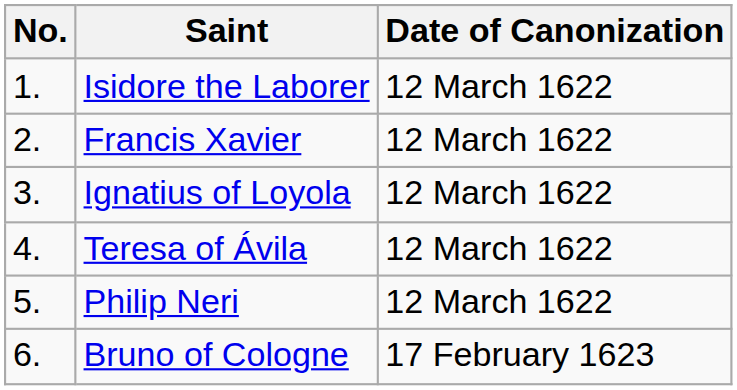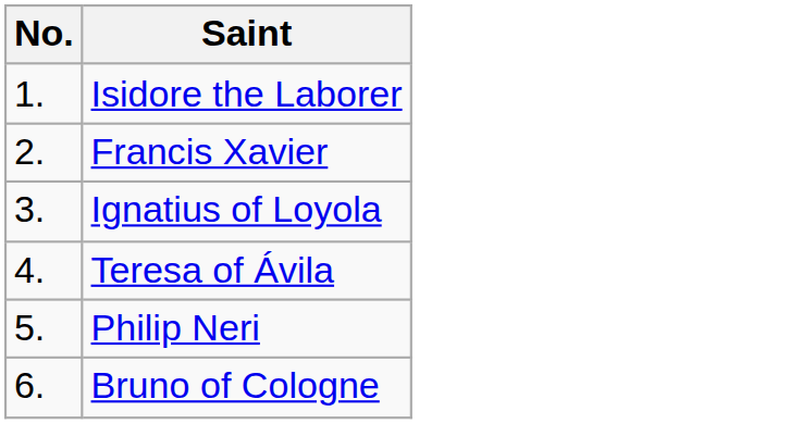- column: Date of Canonization | 12 March 1622 | 12 March 1622 | 12 March 1622 | 12 March 1622 | 12 March 1622 | 17 February 1623
